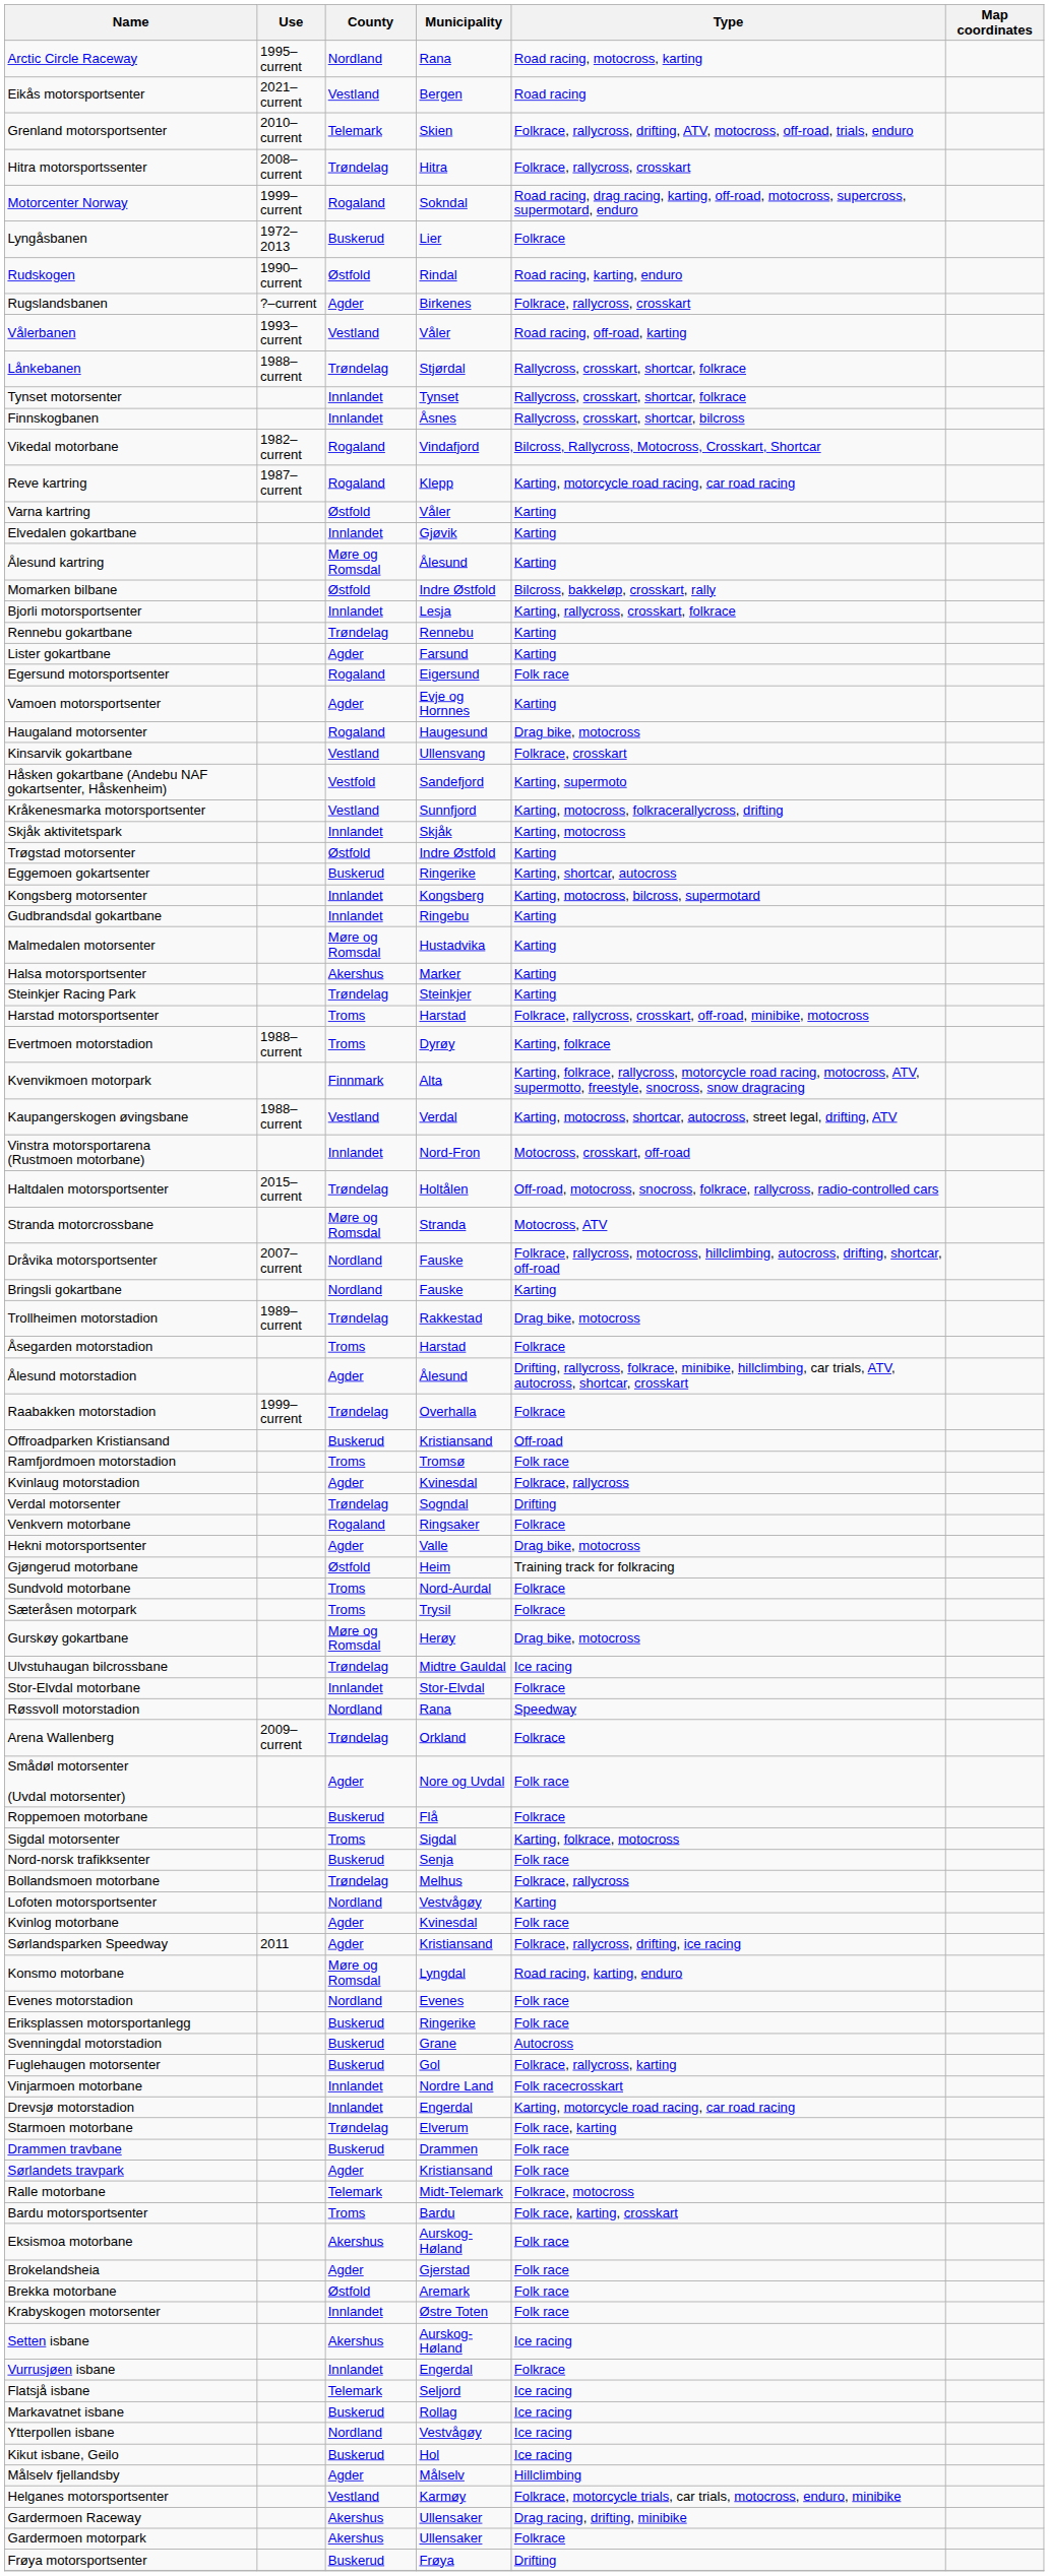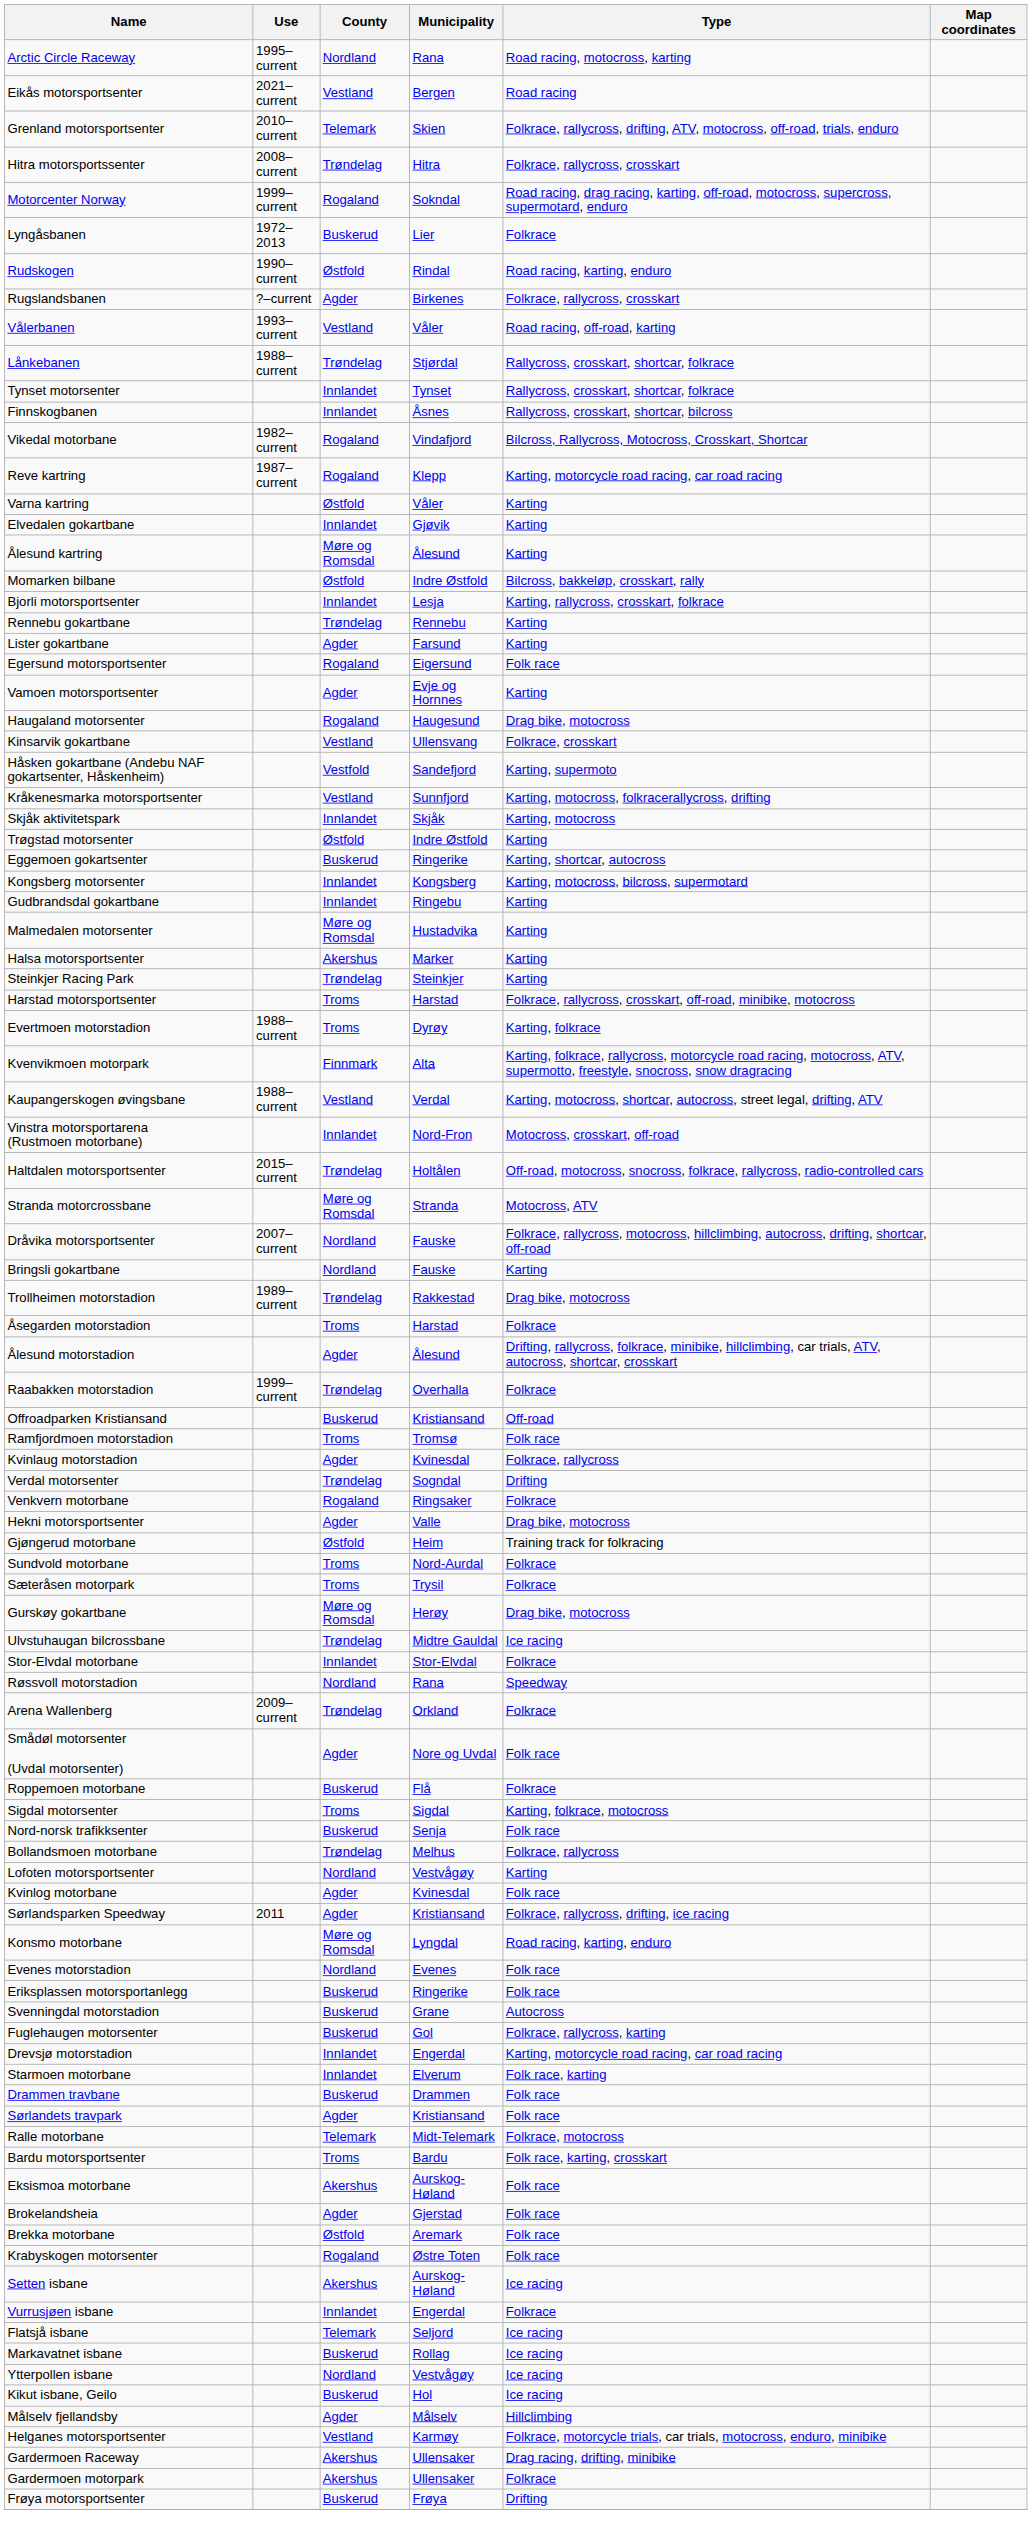- row: Vinjarmoen motorbane | Innlandet | Nordre Land | Folk racecrosskart
Starmoen motorbane | County: Trøndelag -> Innlandet
Krabyskogen motorsenter | County: Innlandet -> Rogaland
